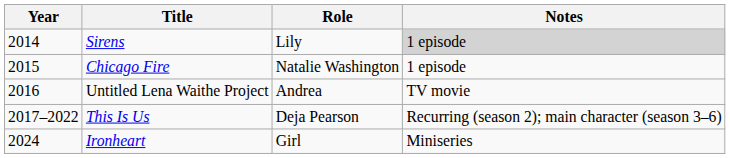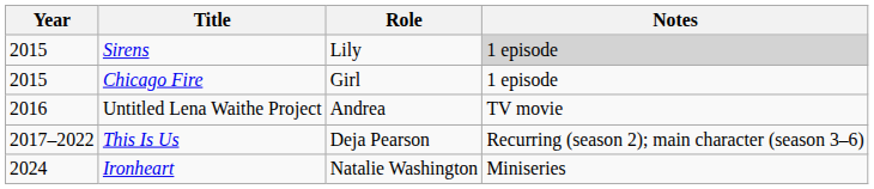Sirens | Year: 2014 -> 2015
Chicago Fire | Role: Natalie Washington -> Girl
Ironheart | Role: Girl -> Natalie Washington
